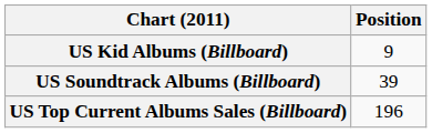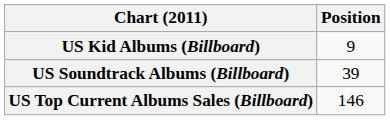US Top Current Albums Sales (Billboard) | Position: 196 -> 146
